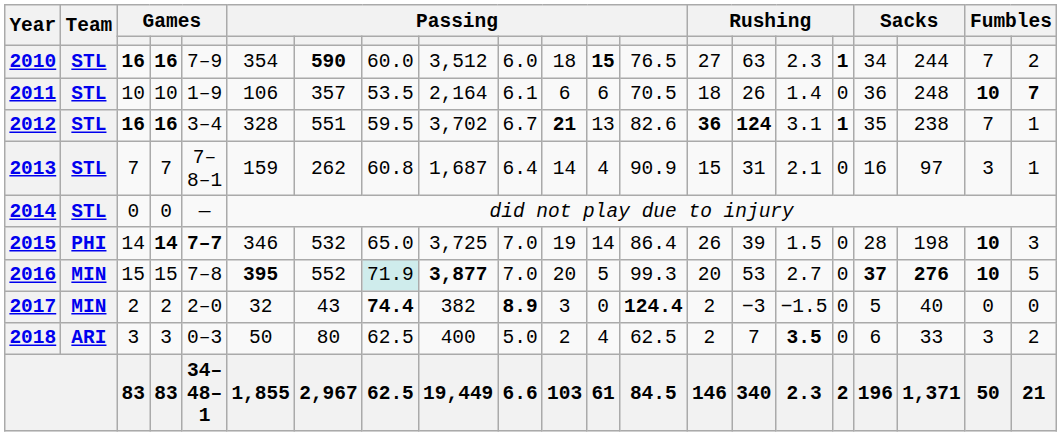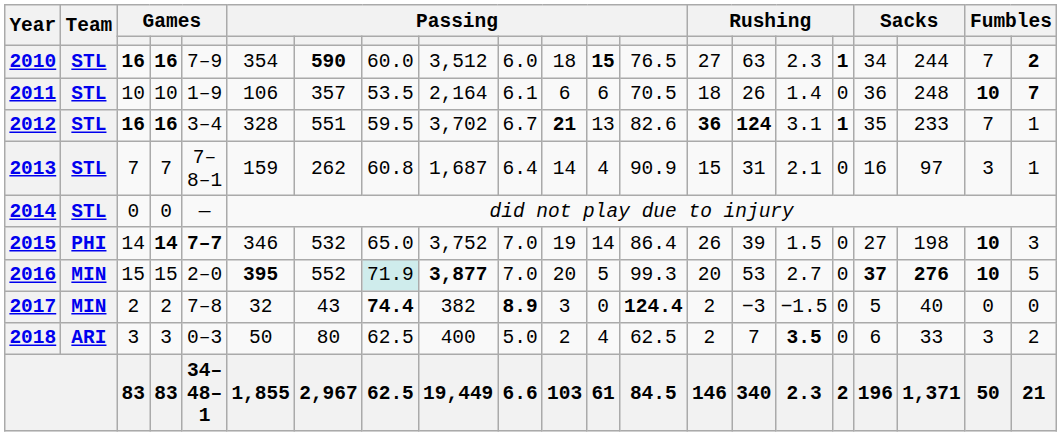2010 | column 21: normal -> bold
2012 | column 19: 238 -> 233
2015 | column 9: 3,725 -> 3,752
2015 | column 18: 28 -> 27
2016 | column 5: 7–8 -> 2–0
2017 | column 5: 2–0 -> 7–8
